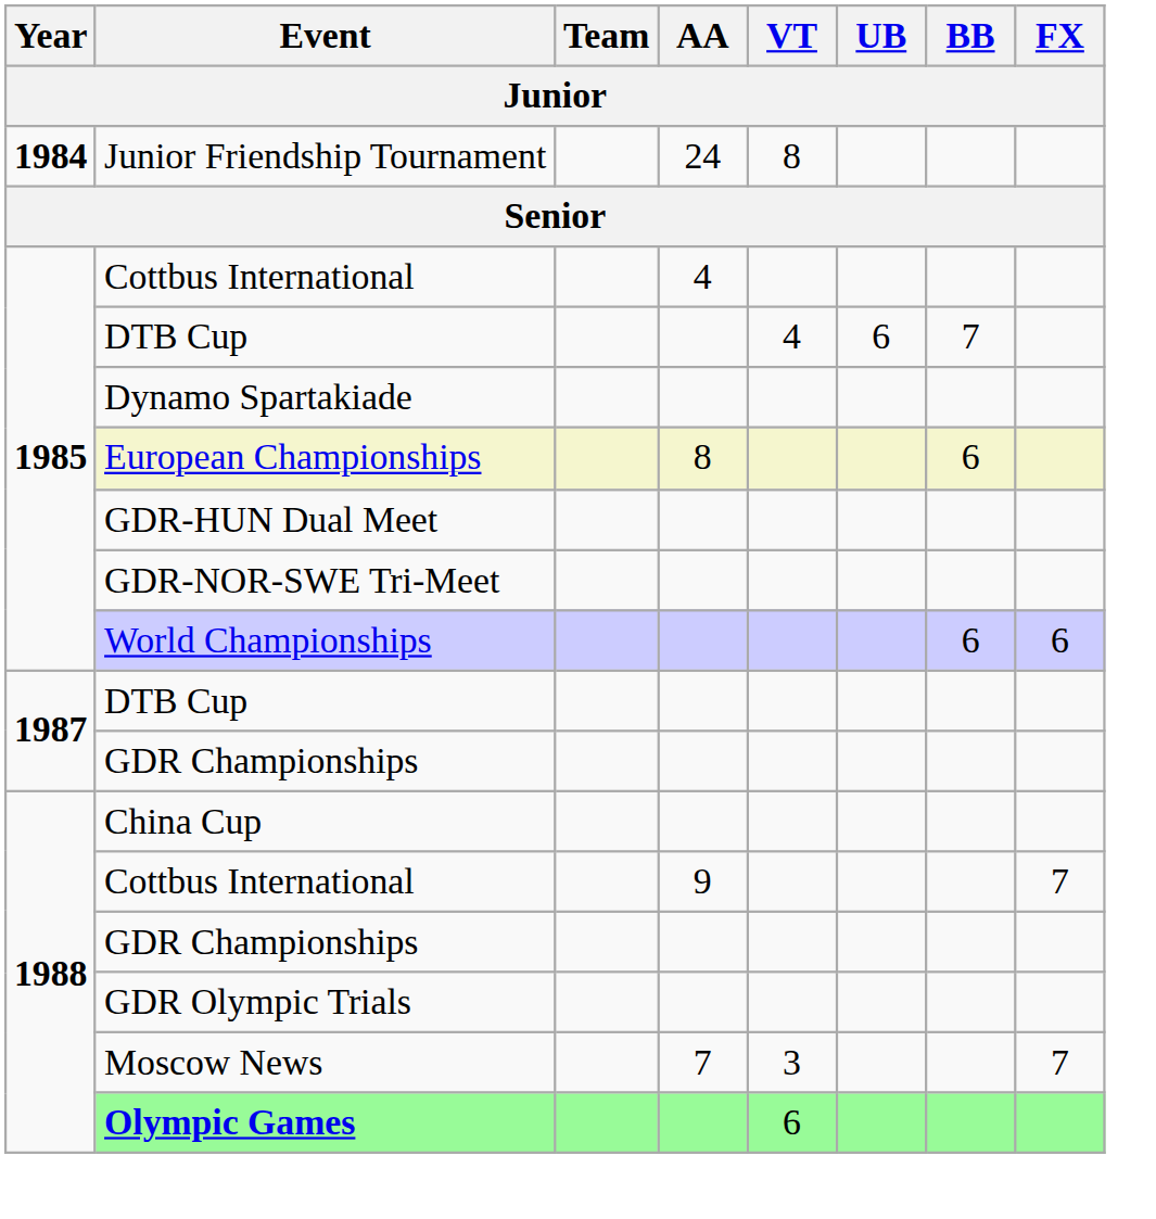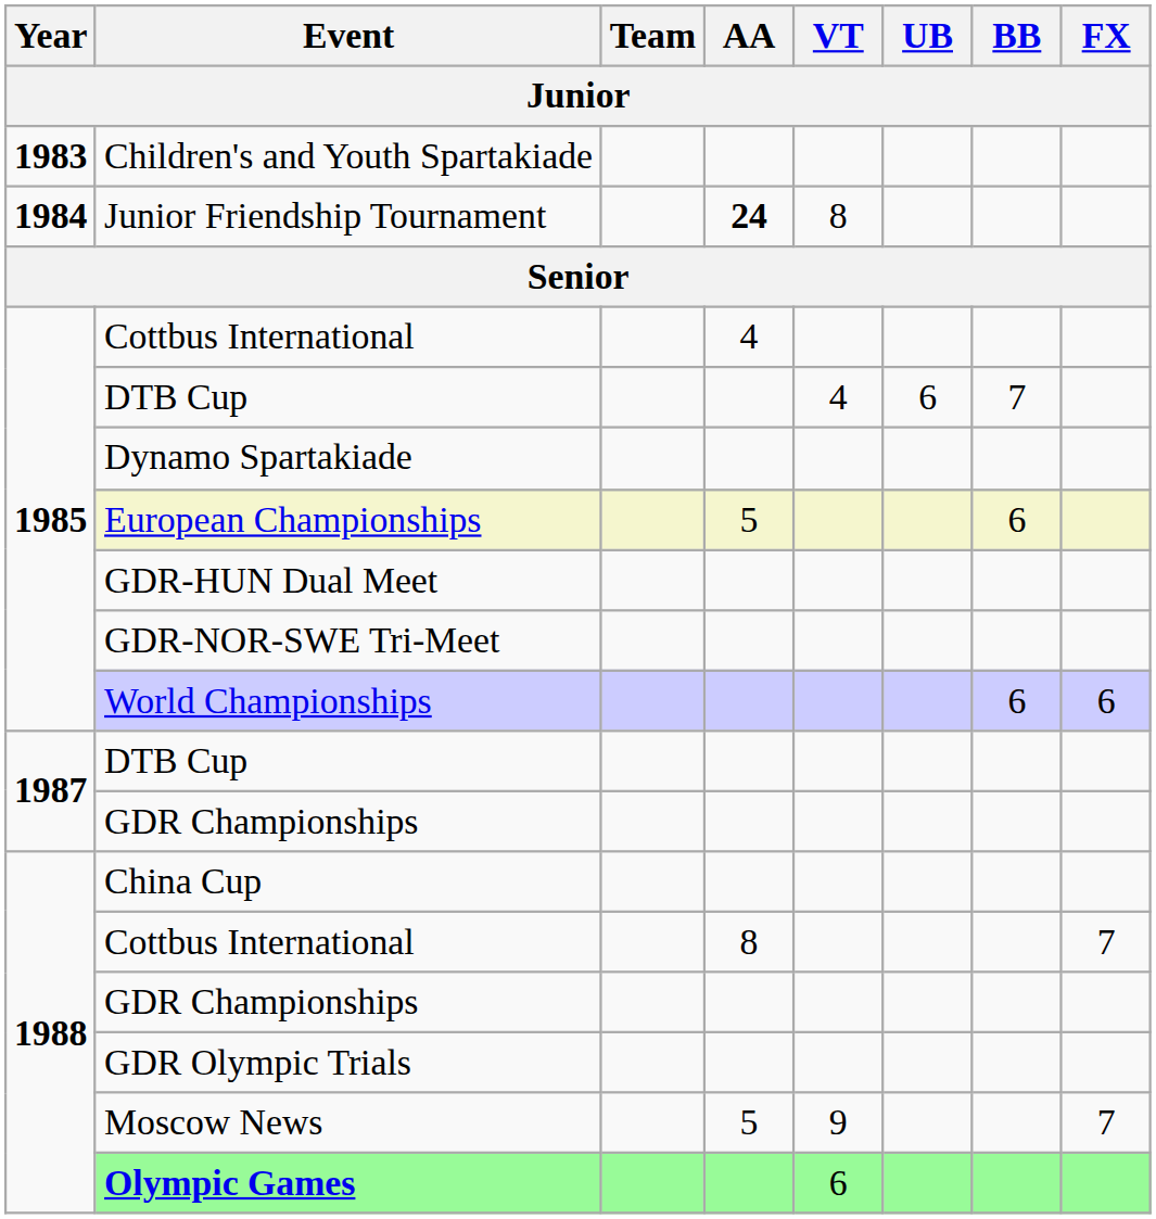+ row: 1983 | Children's and Youth Spartakiade
Junior Friendship Tournament | AA: normal -> bold
European Championships | AA: 8 -> 5
1988 / Cottbus International | AA: 9 -> 8
Moscow News | AA: 7 -> 5
Moscow News | VT: 3 -> 9
